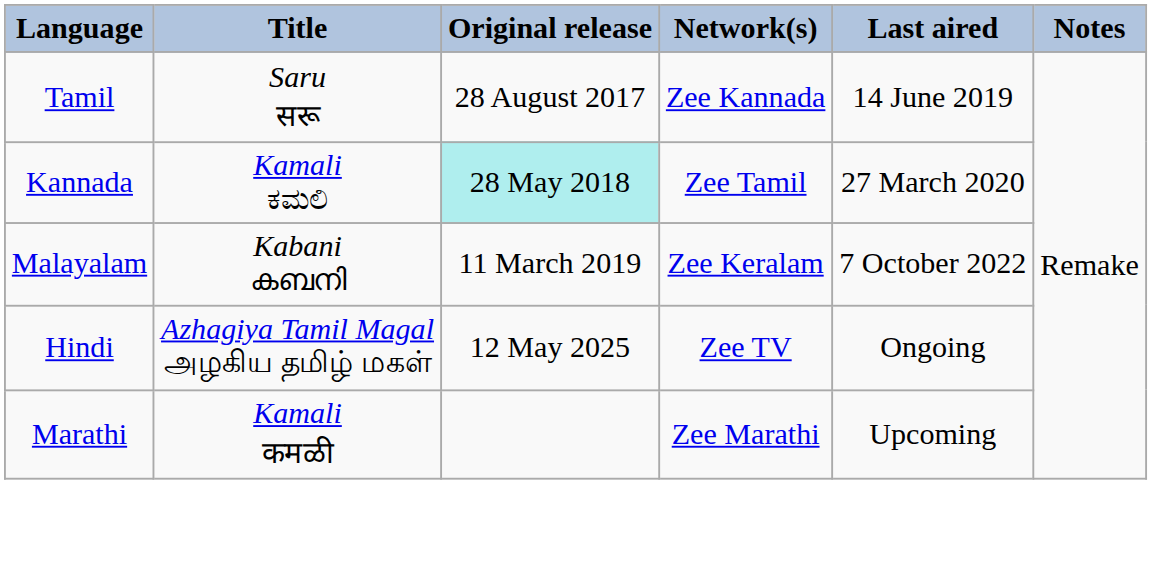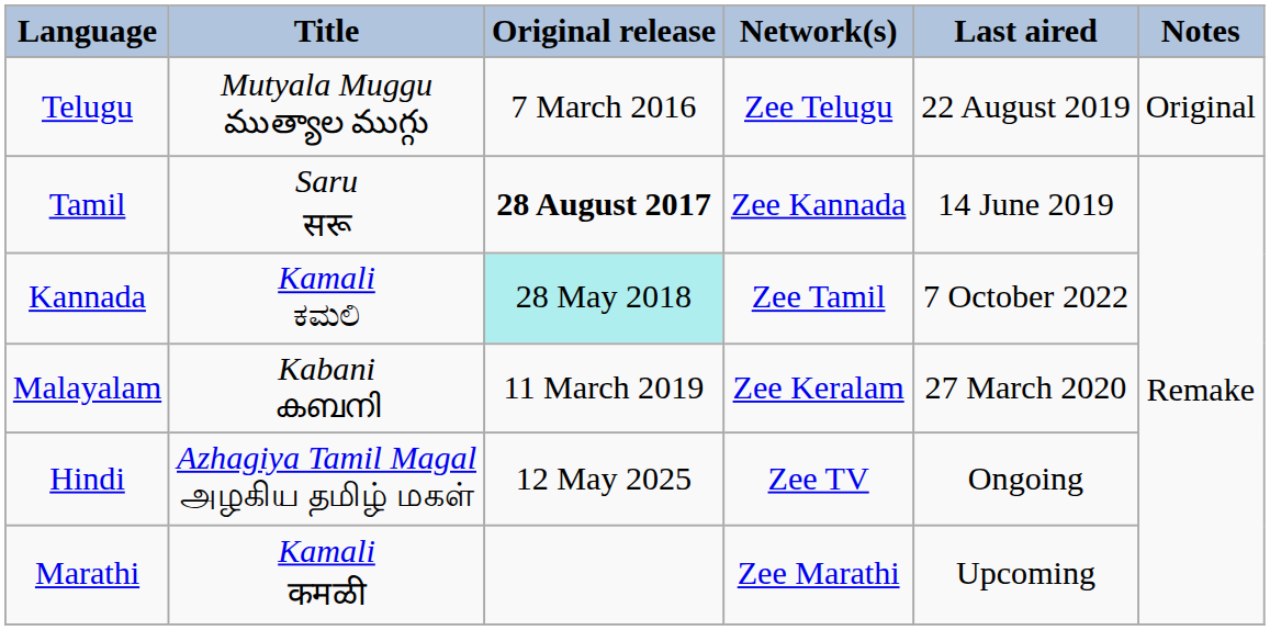+ row: Telugu | Mutyala Muggu ముత్యాల ముగ్గు | 7 March 2016 | Zee Telugu | 22 August 2019 | Original
Tamil | Original release: normal -> bold
Kannada | Last aired: 27 March 2020 -> 7 October 2022
Malayalam | Last aired: 7 October 2022 -> 27 March 2020
